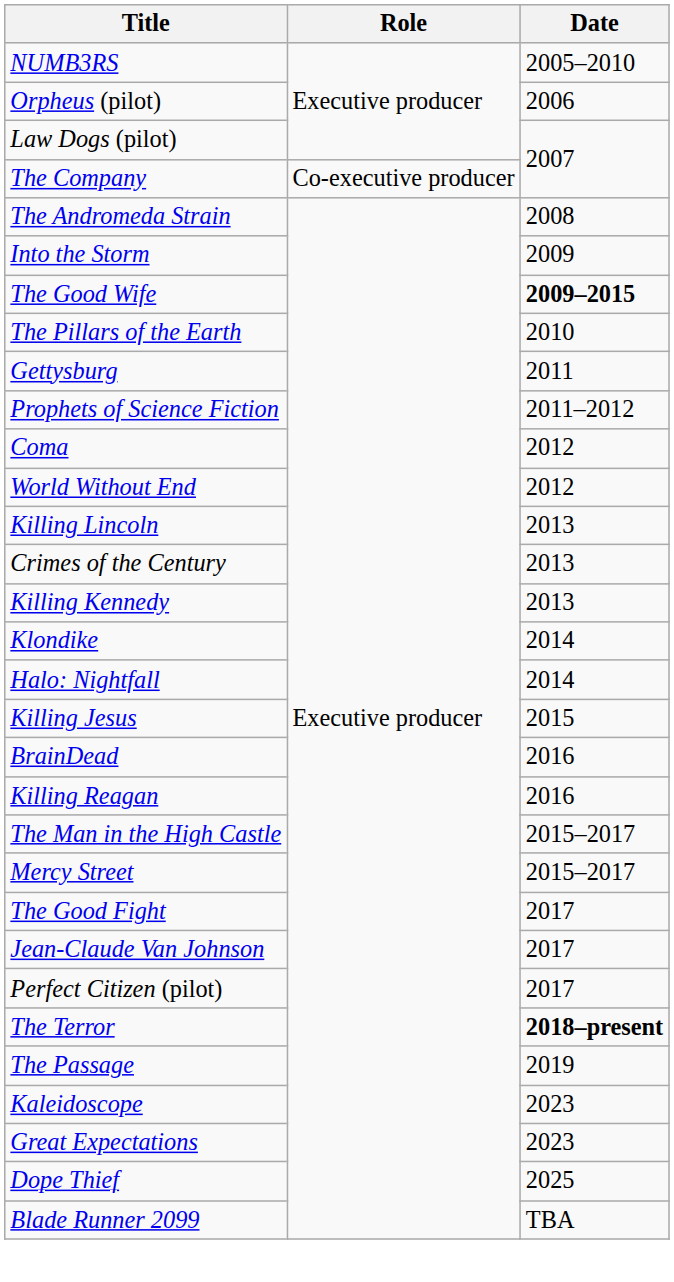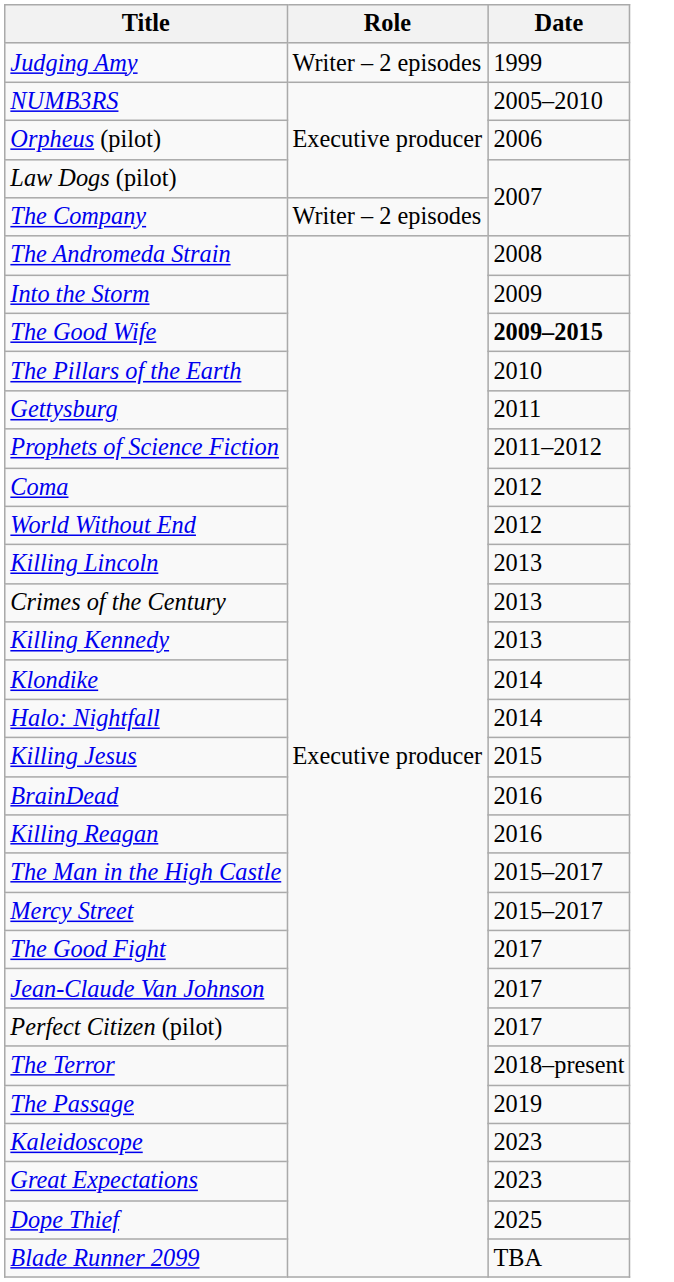+ row: Judging Amy | Writer – 2 episodes | 1999
The Company | Role: Co-executive producer -> Writer – 2 episodes
The Terror | Date: bold -> normal
